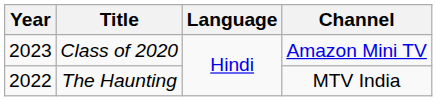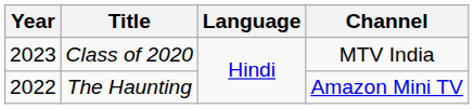Class of 2020 | Channel: Amazon Mini TV -> MTV India
The Haunting | Channel: MTV India -> Amazon Mini TV
